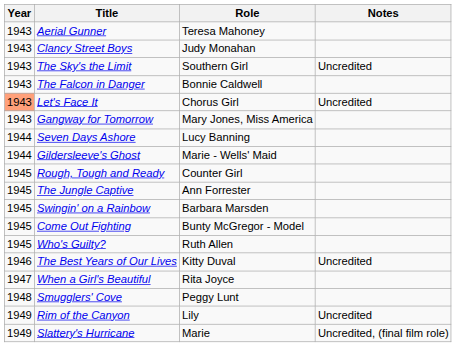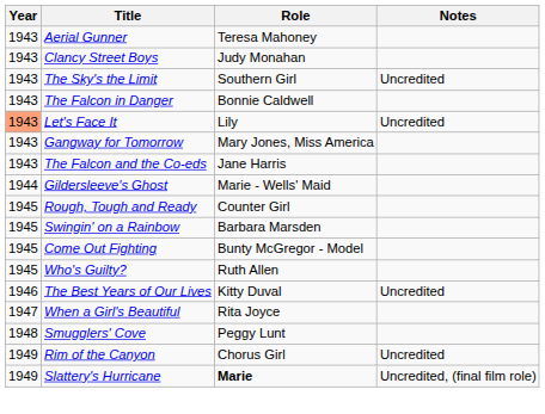Let's Face It | Role: Chorus Girl -> Lily
+ row: 1943 | The Falcon and the Co-eds | Jane Harris
- row: 1944 | Seven Days Ashore | Lucy Banning
- row: 1945 | The Jungle Captive | Ann Forrester
Rim of the Canyon | Role: Lily -> Chorus Girl
Slattery's Hurricane | Role: normal -> bold
